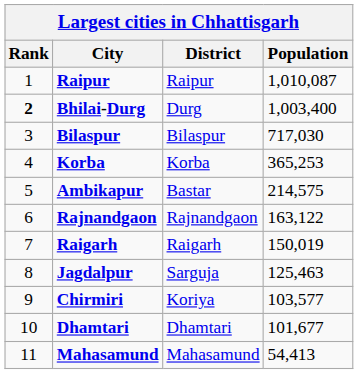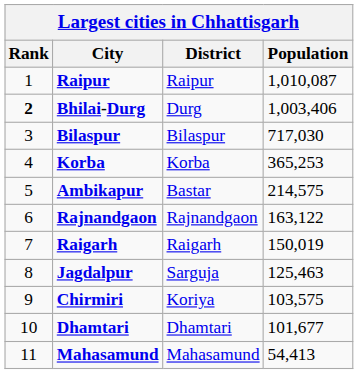Bhilai-Durg | Population: 1,003,400 -> 1,003,406
Chirmiri | Population: 103,577 -> 103,575
